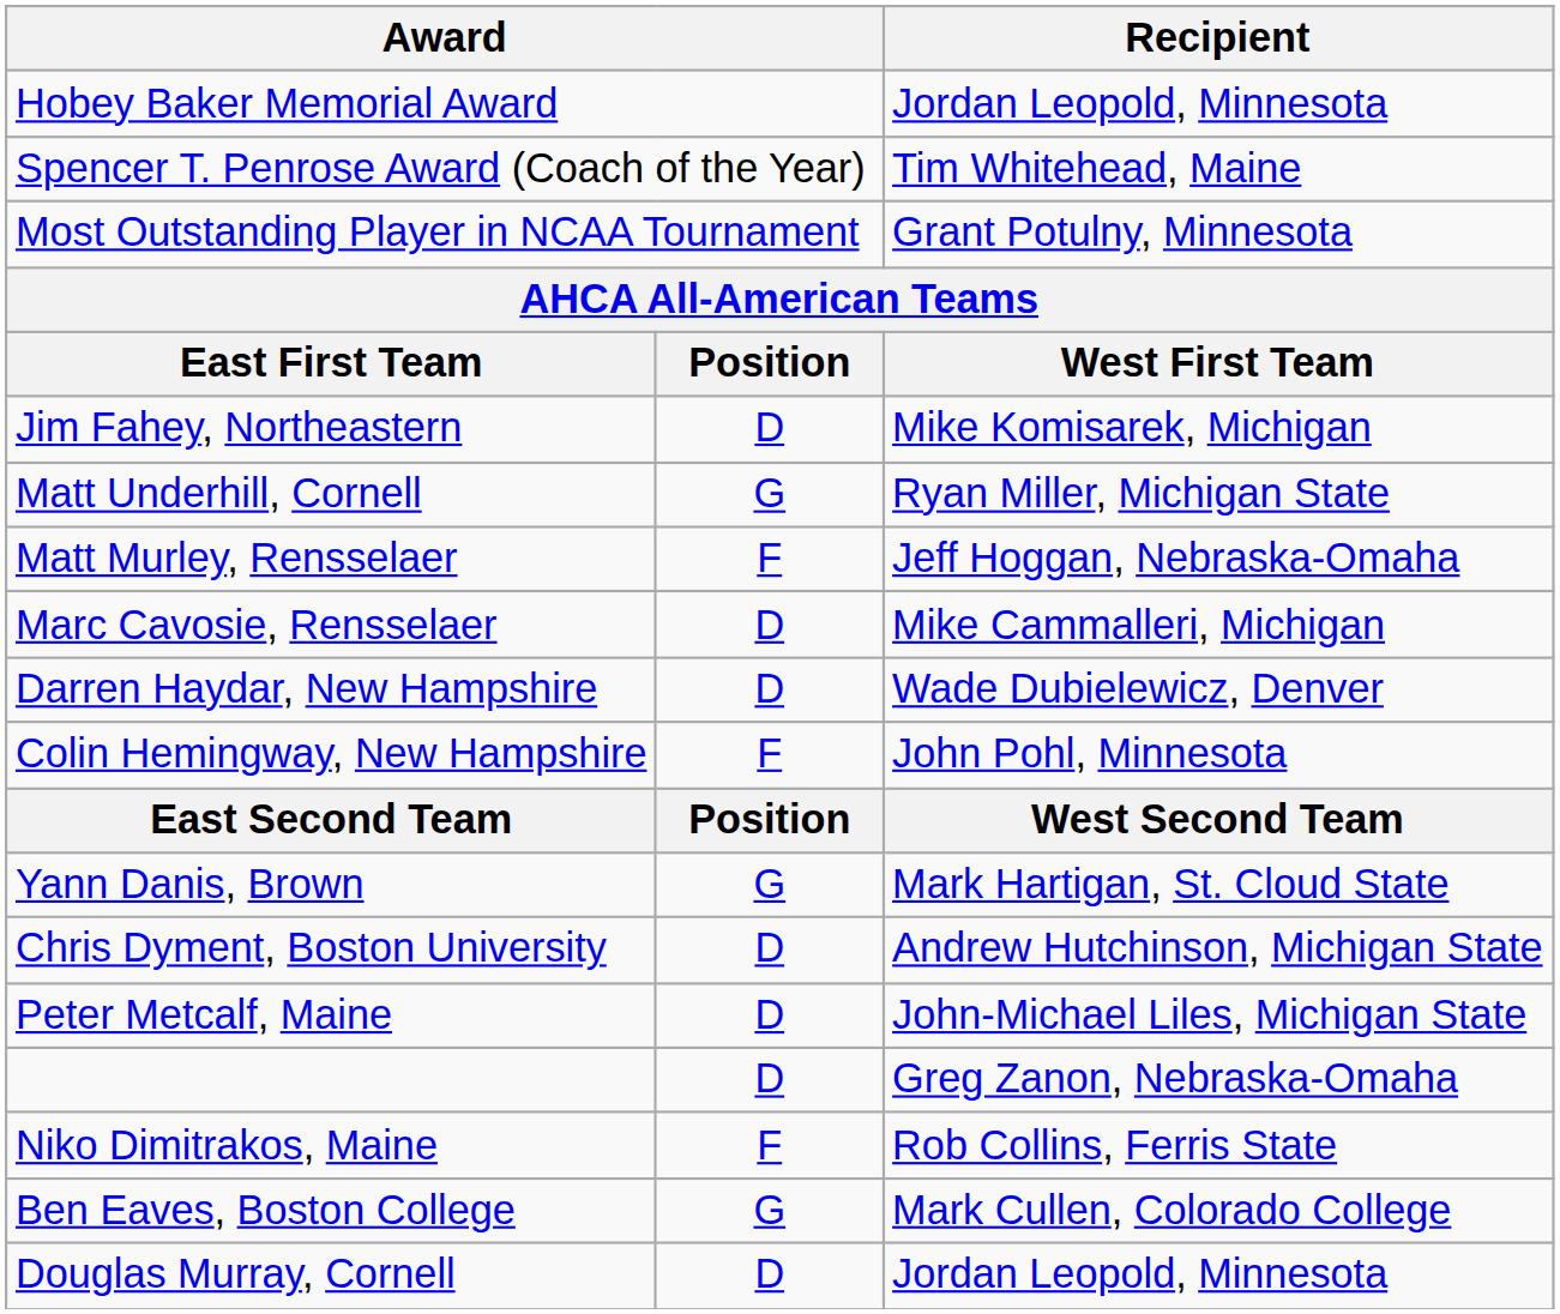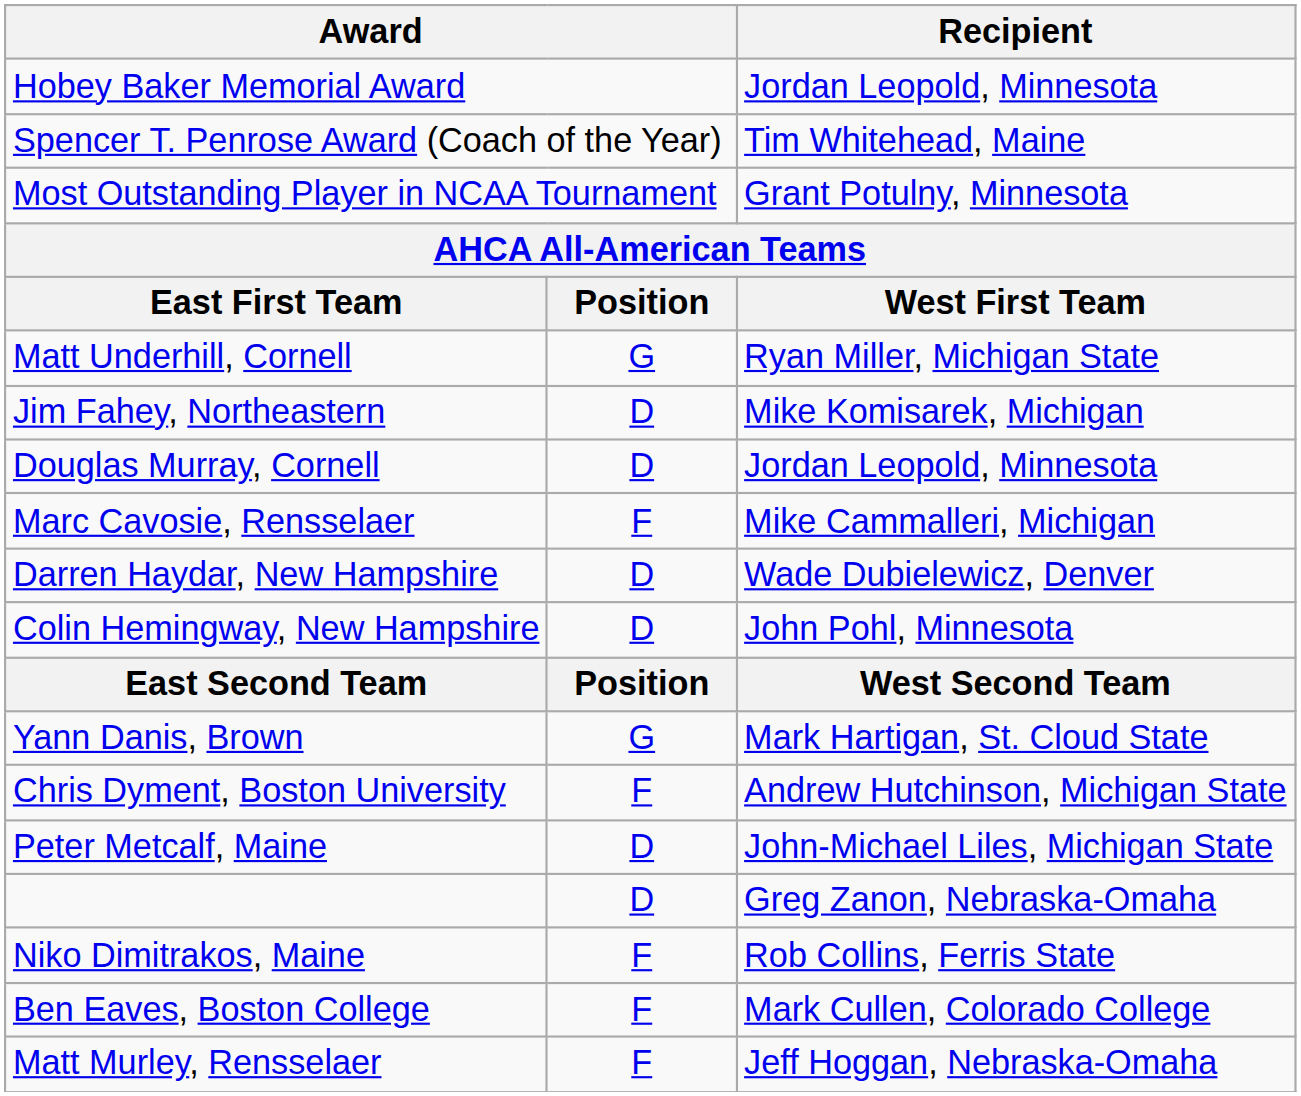rows swapped: Matt Underhill, Cornell <-> Jim Fahey, Northeastern
rows swapped: Douglas Murray, Cornell <-> Matt Murley, Rensselaer
Marc Cavosie, Rensselaer | column 2: D -> F
Colin Hemingway, New Hampshire | column 2: F -> D
Chris Dyment, Boston University | column 2: D -> F
Ben Eaves, Boston College | column 2: G -> F
